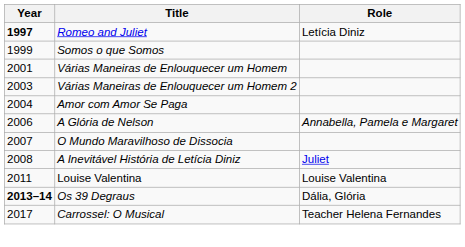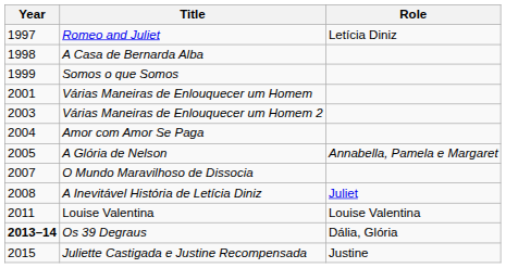Romeo and Juliet | Year: bold -> normal
+ row: 1998 | A Casa de Bernarda Alba
A Glória de Nelson | Year: 2006 -> 2005
+ row: 2015 | Juliette Castigada e Justine Recompensada | Justine
- row: 2017 | Carrossel: O Musical | Teacher Helena Fernandes
